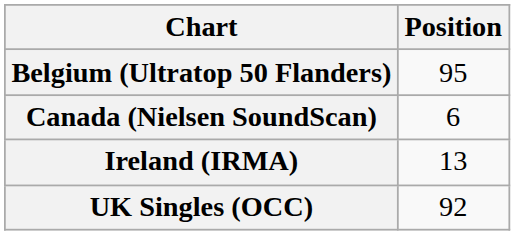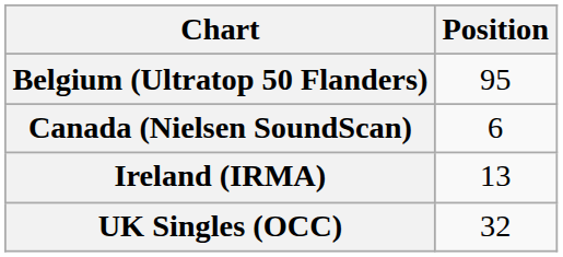UK Singles (OCC) | Position: 92 -> 32
